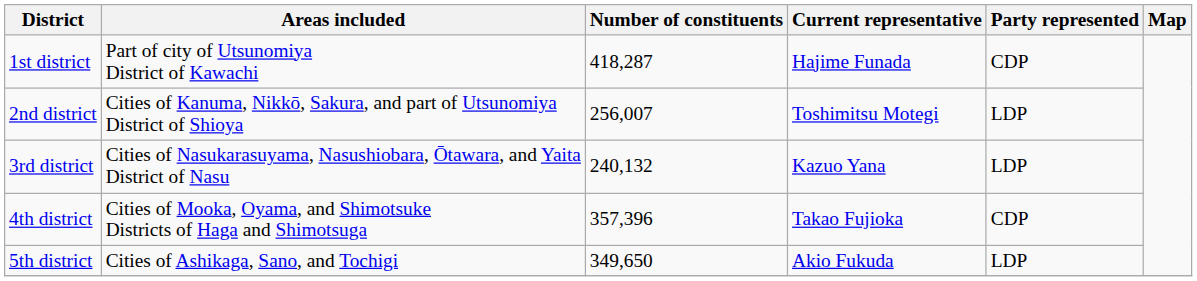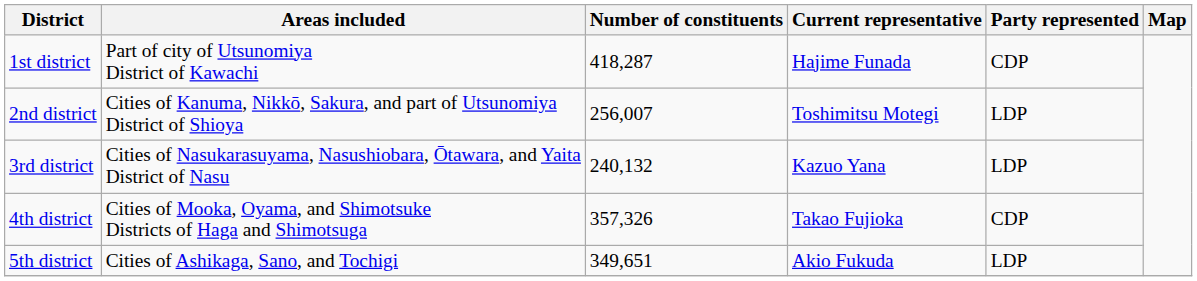4th district | Number of constituents: 357,396 -> 357,326
5th district | Number of constituents: 349,650 -> 349,651
